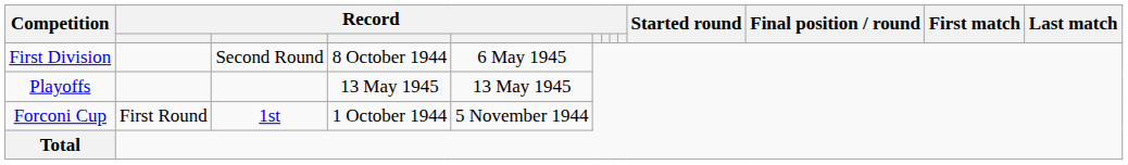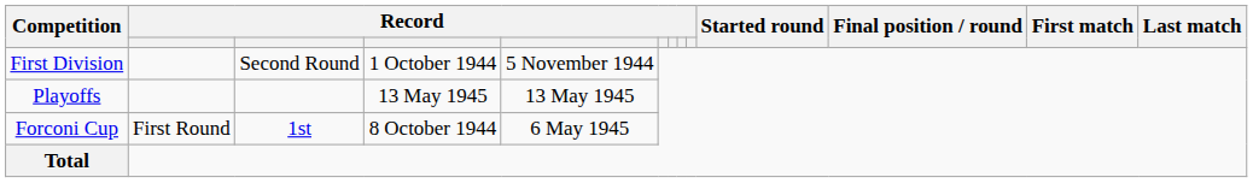First Division | column 4: 8 October 1944 -> 1 October 1944
First Division | column 5: 6 May 1945 -> 5 November 1944
Forconi Cup | column 4: 1 October 1944 -> 8 October 1944
Forconi Cup | column 5: 5 November 1944 -> 6 May 1945
